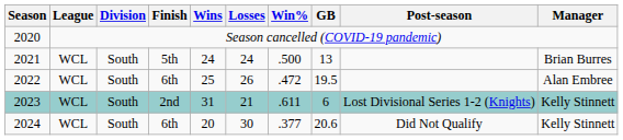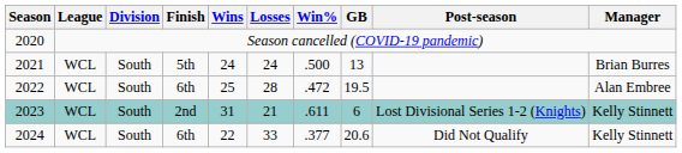2022 | Losses: 26 -> 28
2024 | Wins: 20 -> 22
2024 | Losses: 30 -> 33
